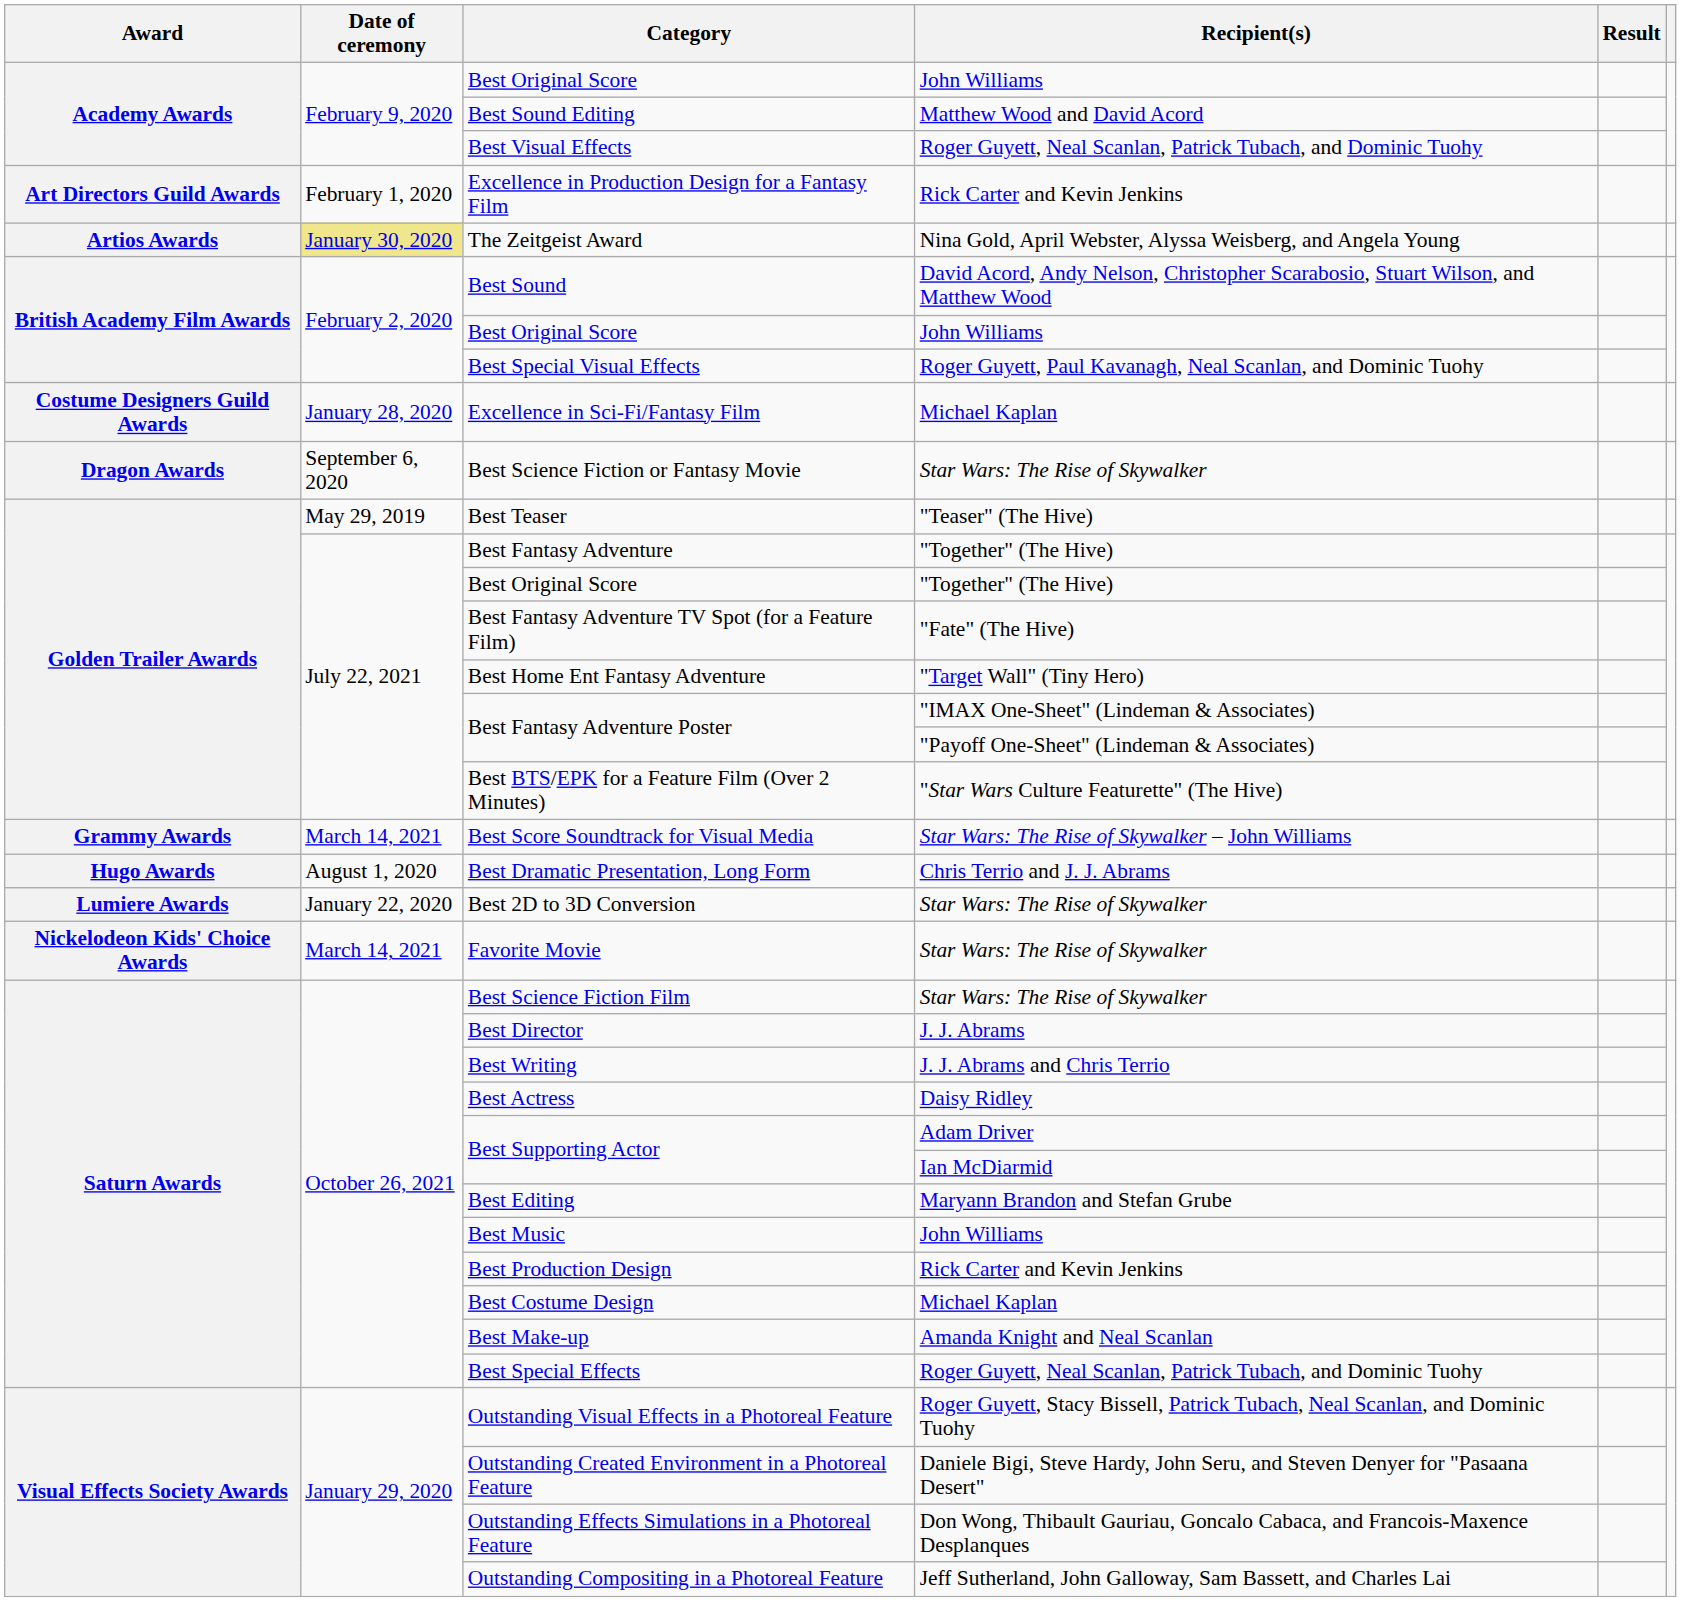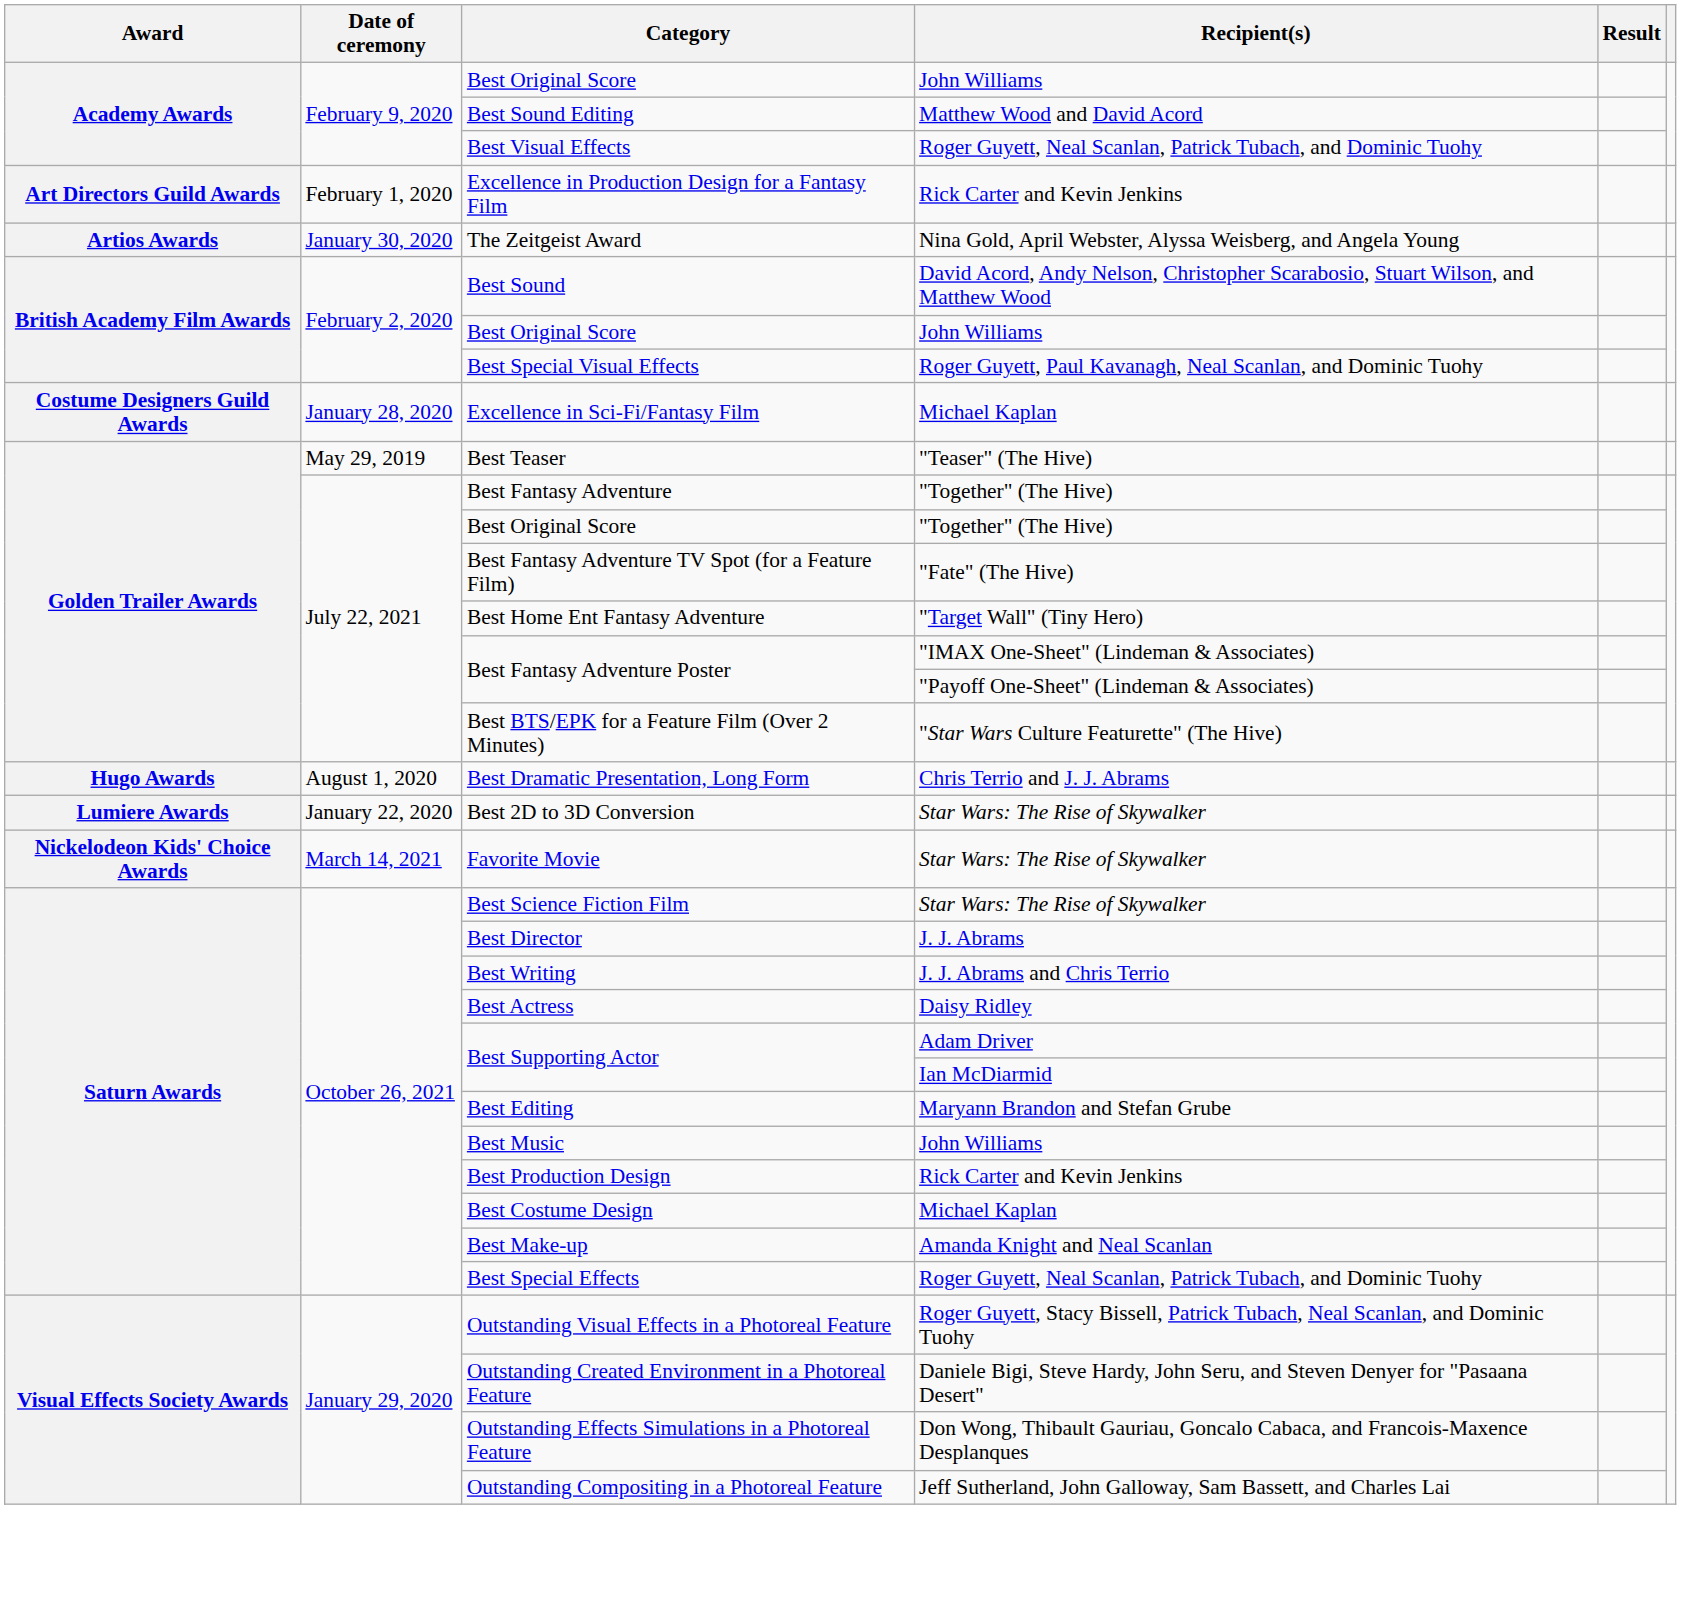The Zeitgeist Award | Date of ceremony: khaki background -> no background
- row: Dragon Awards | September 6, 2020 | Best Science Fiction or Fantasy Movie | Star Wars: The Rise of Skywalker
- row: Grammy Awards | March 14, 2021 | Best Score Soundtrack for Visual Media | Star Wars: The Rise of Skywalker – John Williams
